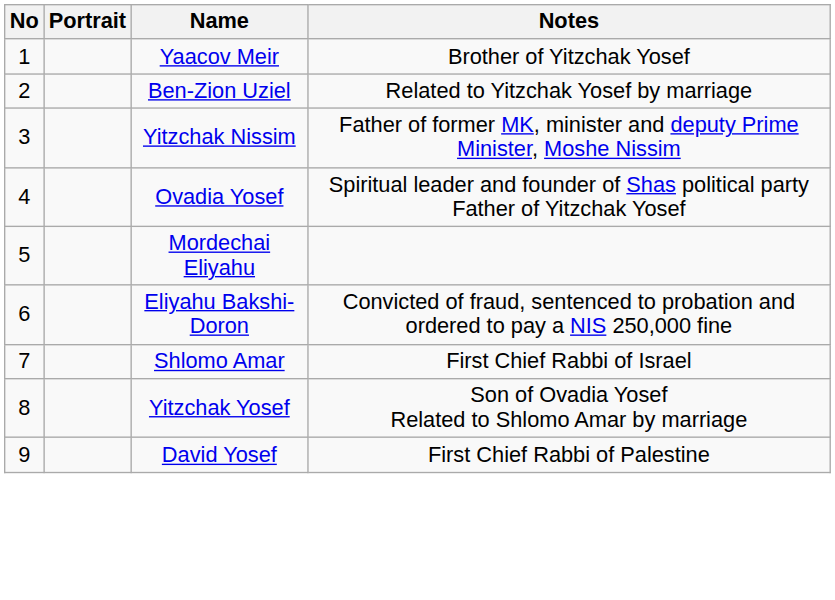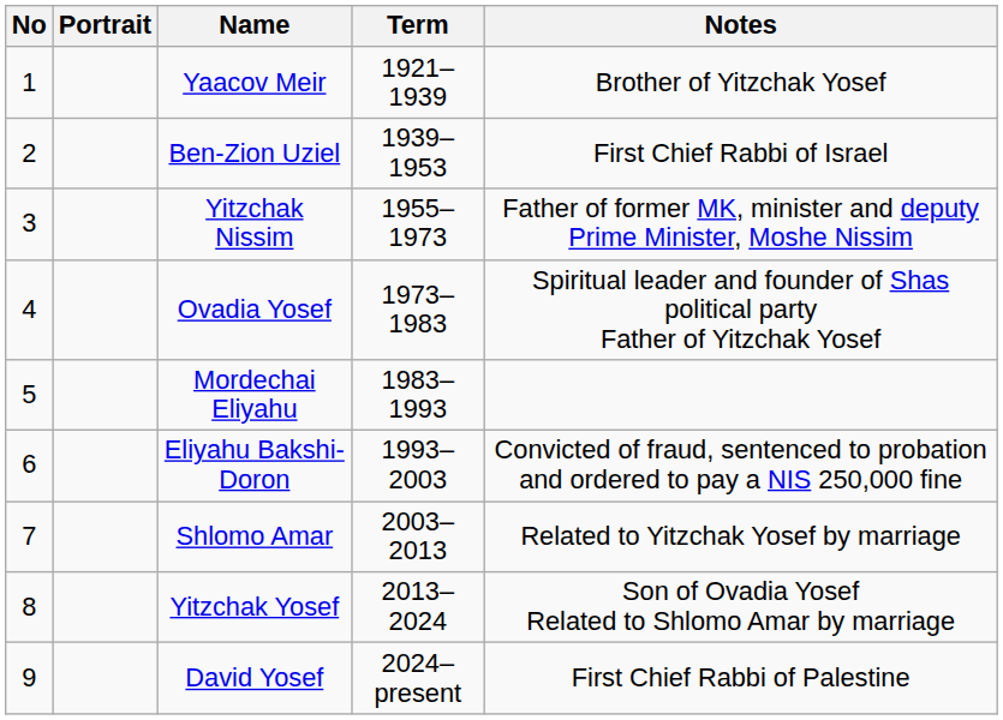+ column: Term | 1921–1939 | 1939–1953 | 1955–1973 | 1973–1983 | 1983–1993 | 1993–2003 | 2003–2013 | 2013–2024 | 2024–present
Ben-Zion Uziel | Notes: Related to Yitzchak Yosef by marriage -> First Chief Rabbi of Israel
Shlomo Amar | Notes: First Chief Rabbi of Israel -> Related to Yitzchak Yosef by marriage
